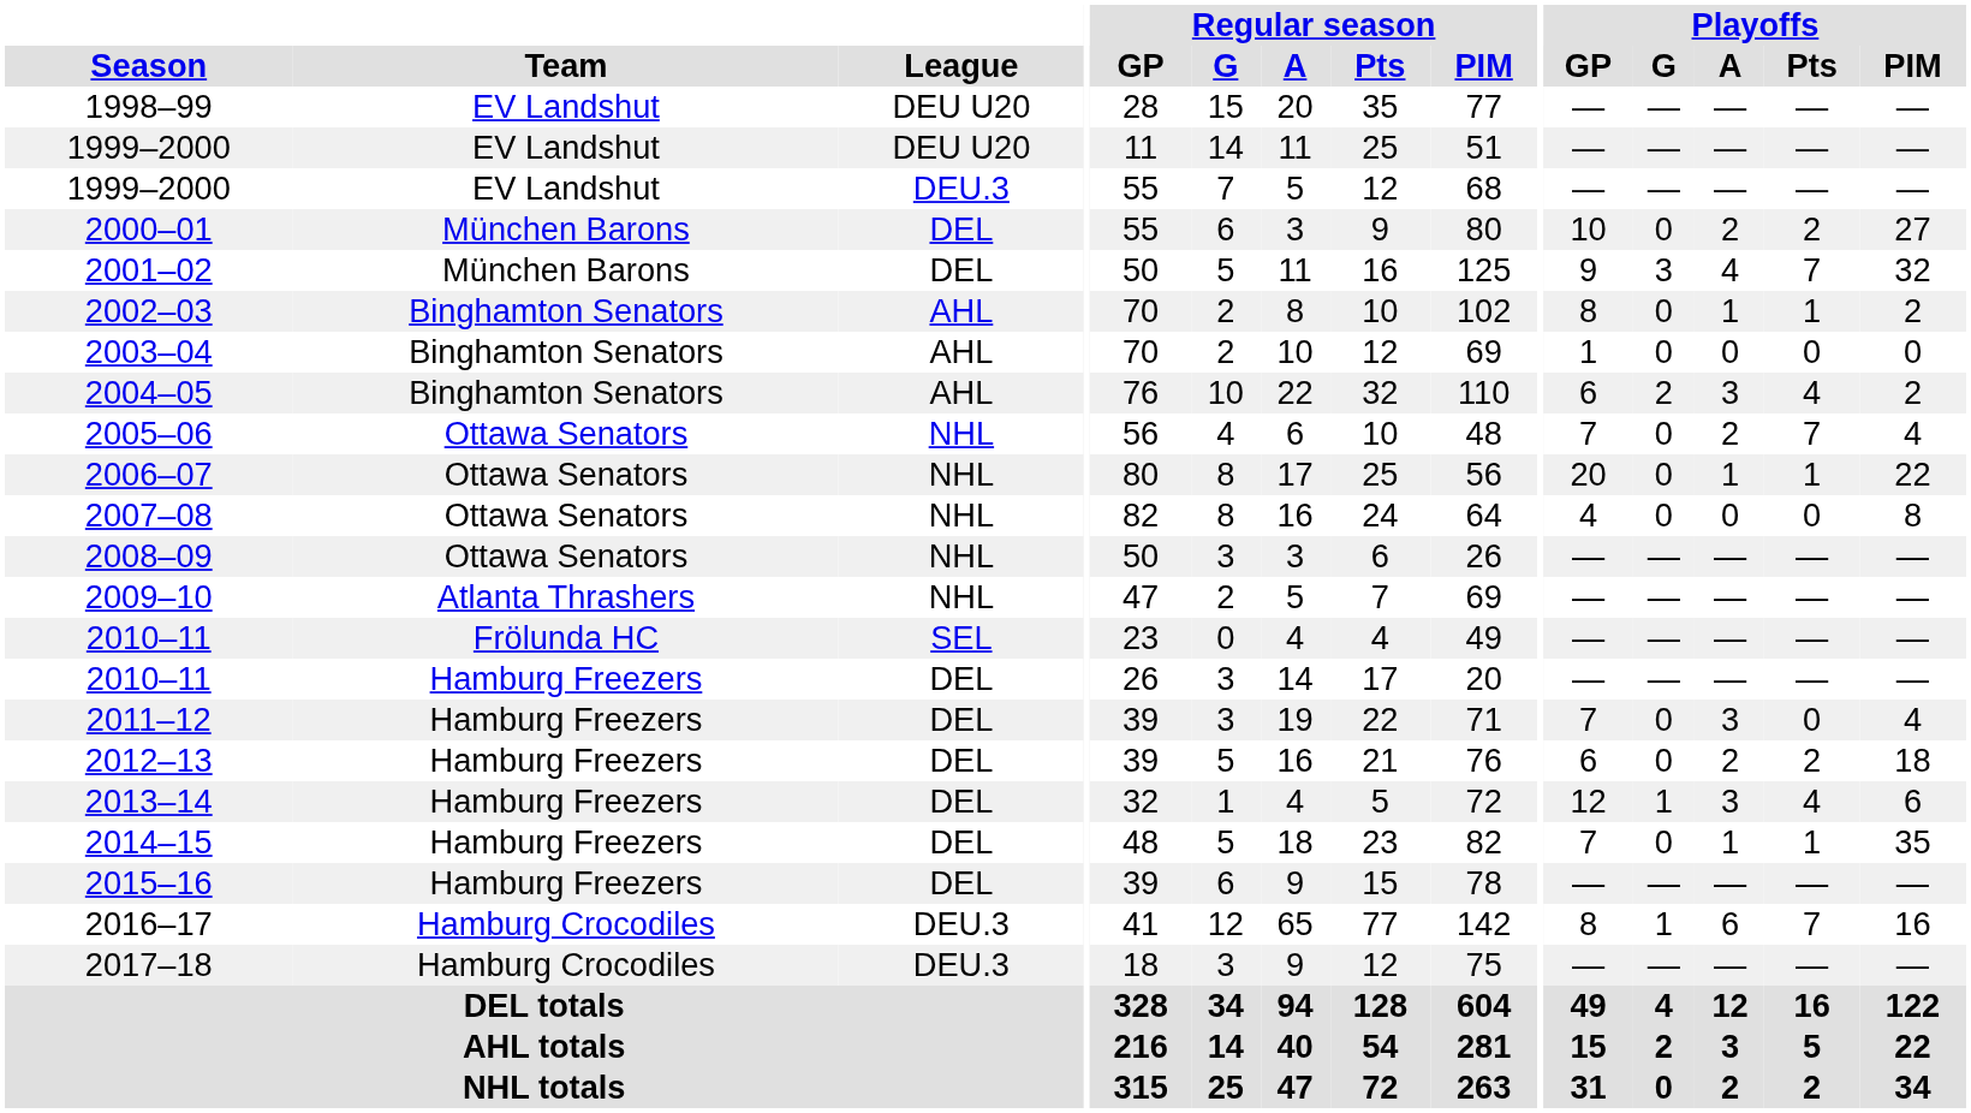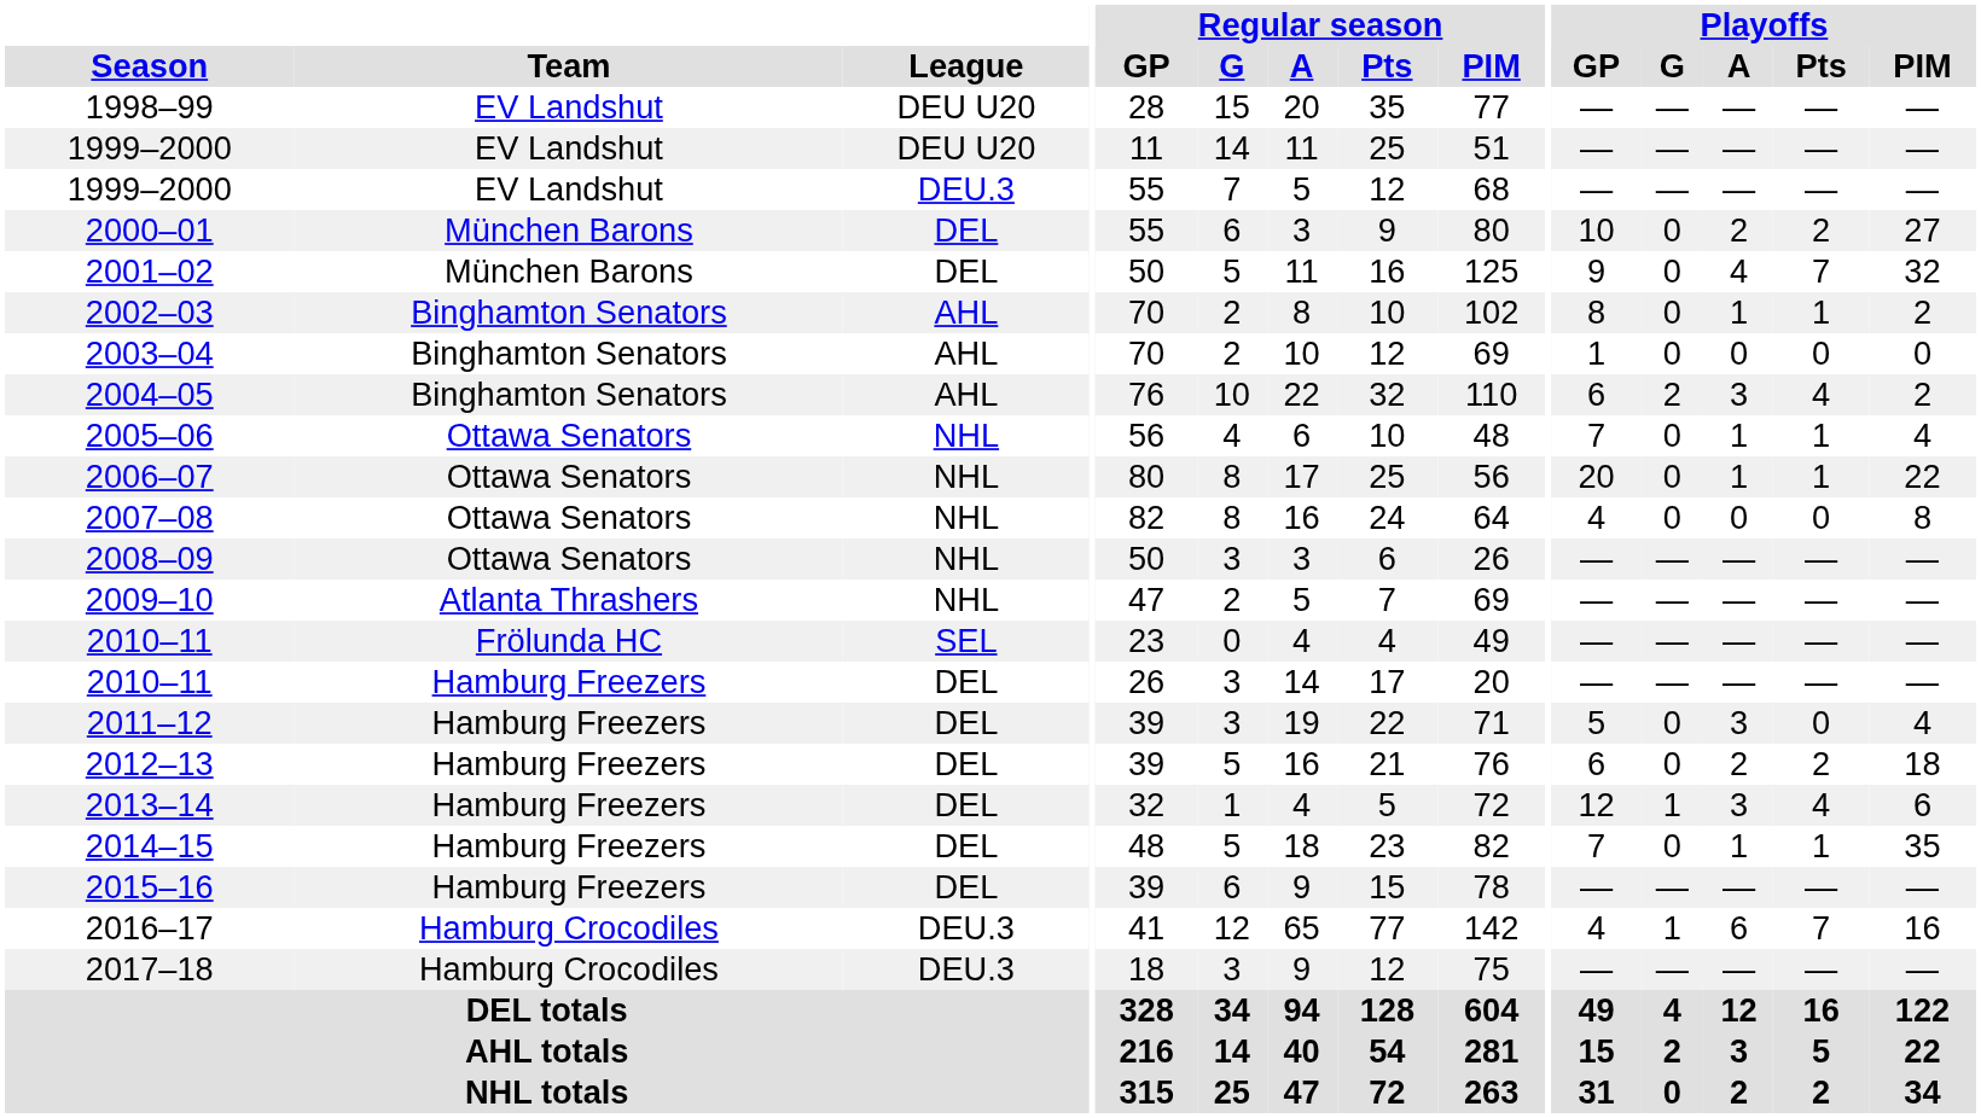2001–02 | Playoffs / G: 3 -> 0
2005–06 | Playoffs / A: 2 -> 1
2005–06 | Playoffs / Pts: 7 -> 1
2011–12 | Playoffs / GP: 7 -> 5
2016–17 | Playoffs / GP: 8 -> 4
